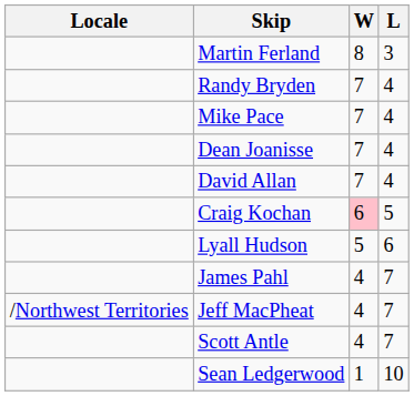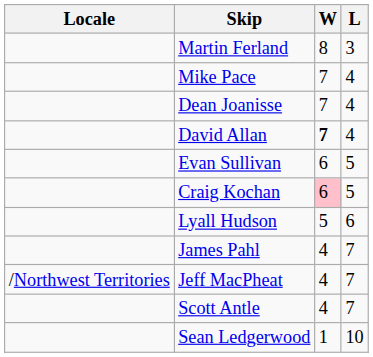- row: Randy Bryden | 7 | 4
David Allan | W: normal -> bold
+ row: Evan Sullivan | 6 | 5
